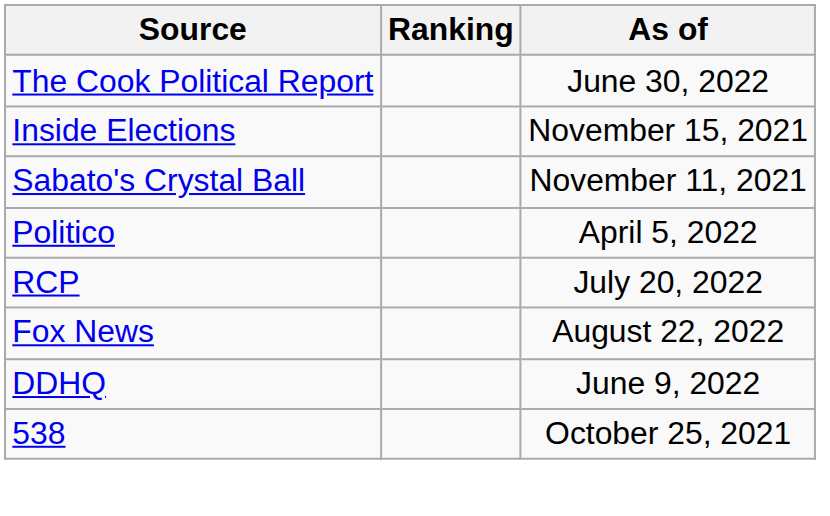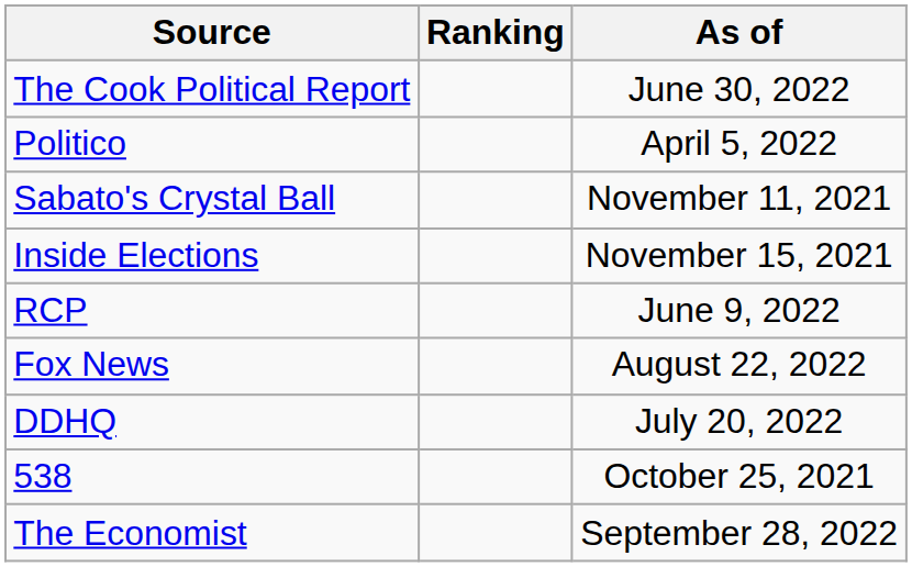rows swapped: Inside Elections <-> Politico
RCP | As of: July 20, 2022 -> June 9, 2022
DDHQ | As of: June 9, 2022 -> July 20, 2022
+ row: The Economist | September 28, 2022
